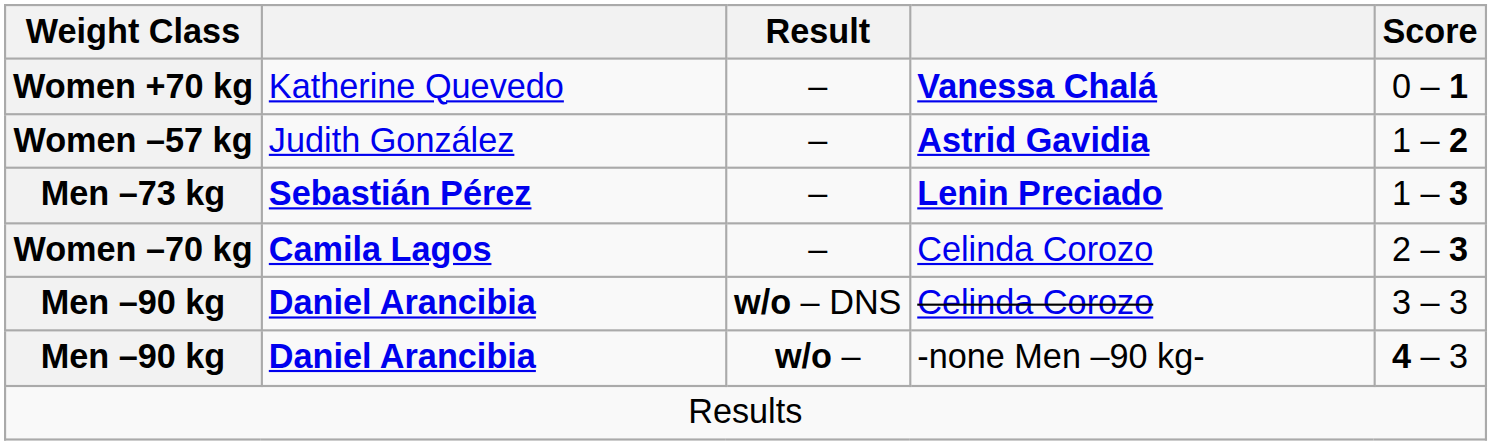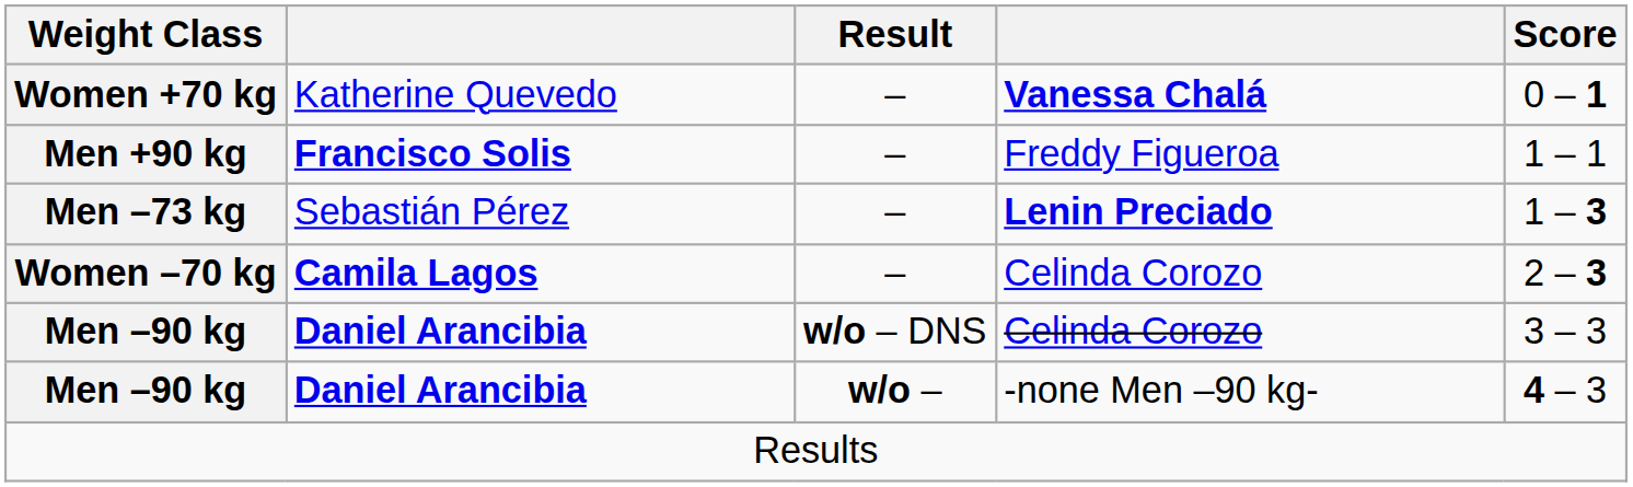+ row: Men +90 kg | Francisco Solis | – | Freddy Figueroa | 1 – 1
- row: Women –57 kg | Judith González | – | Astrid Gavidia | 1 – 2
Men –73 kg | column 2: bold -> normal
